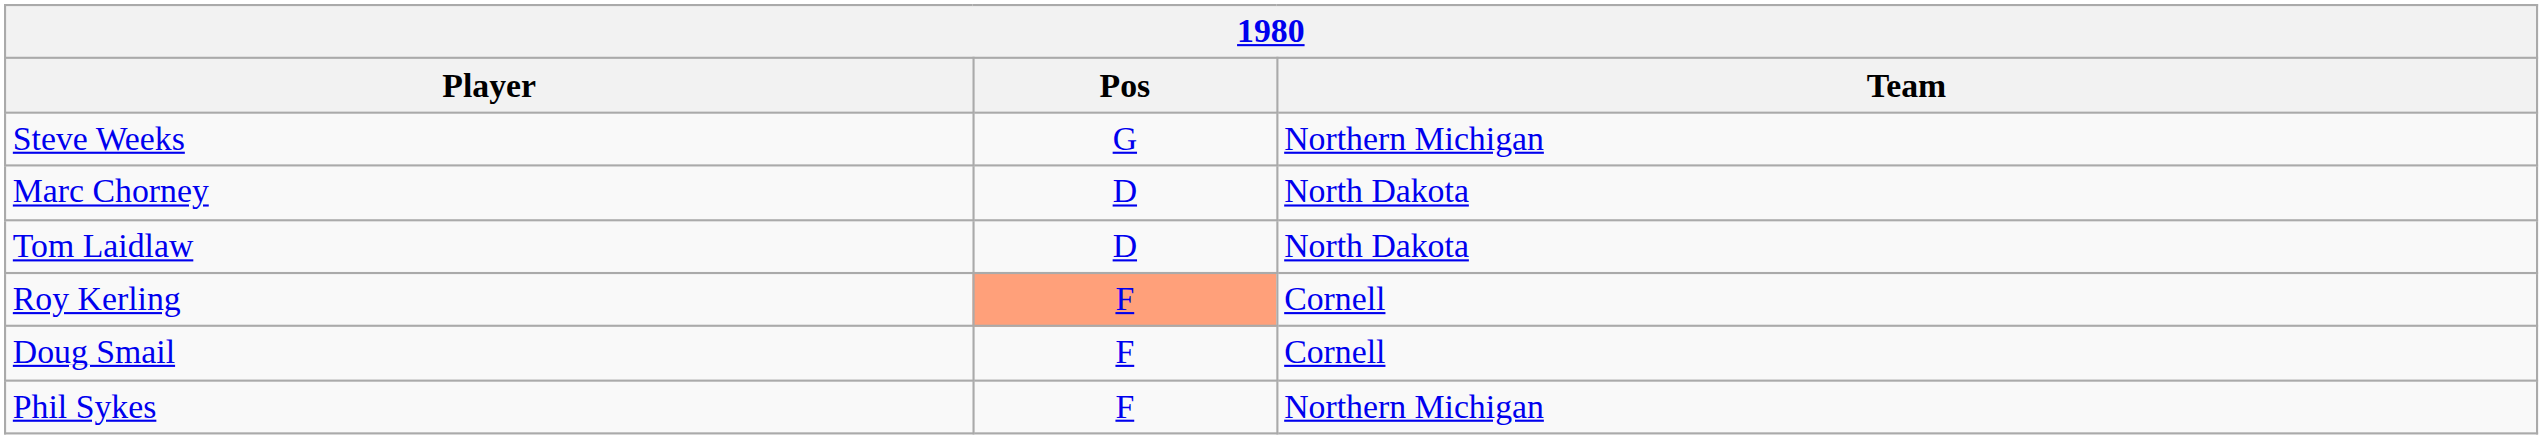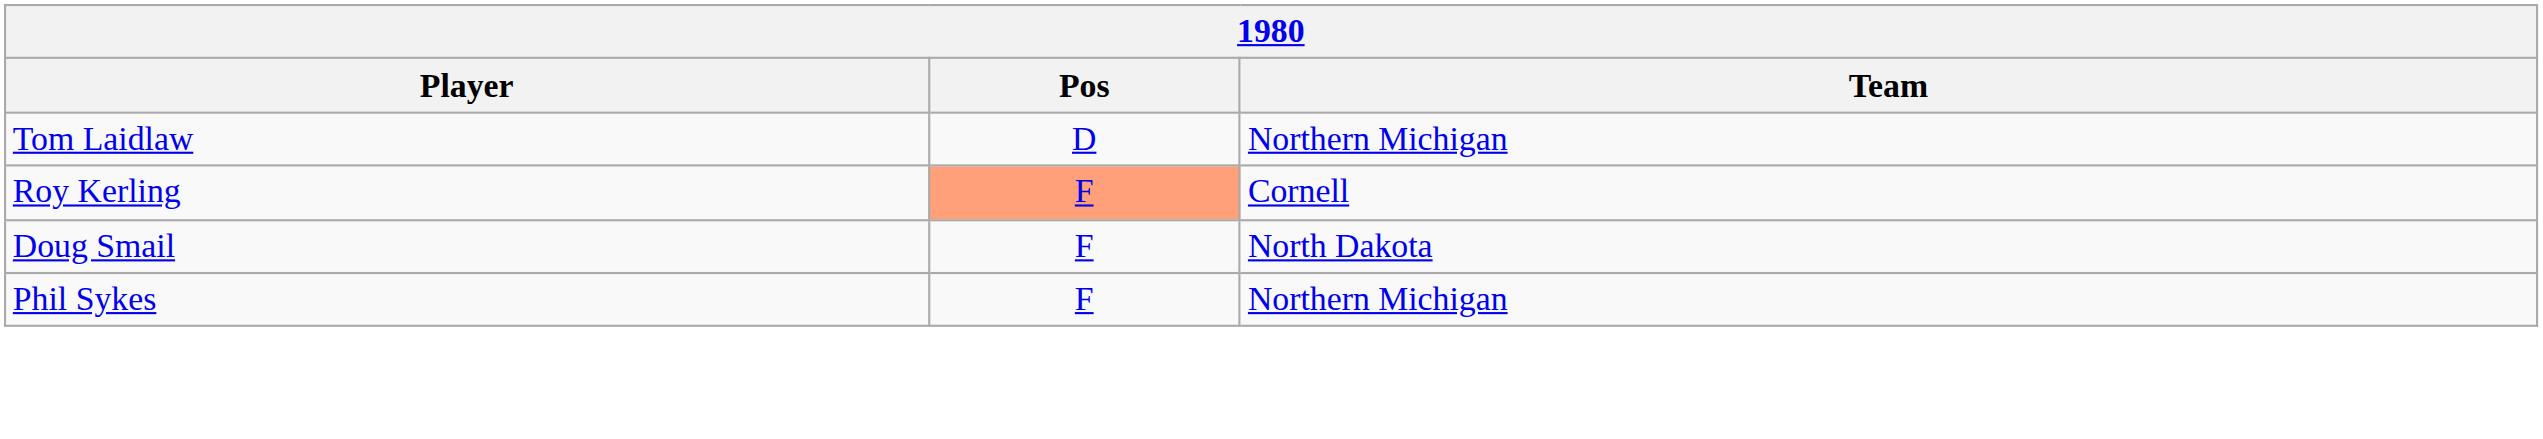- row: Steve Weeks | G | Northern Michigan
- row: Marc Chorney | D | North Dakota
Tom Laidlaw | Team: North Dakota -> Northern Michigan
Doug Smail | Team: Cornell -> North Dakota
